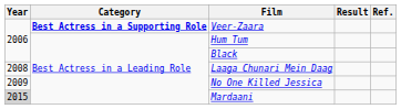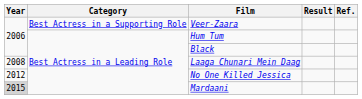Veer-Zaara | Category: bold -> normal
No One Killed Jessica | Year: 2009 -> 2012
